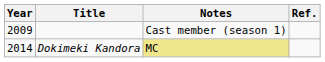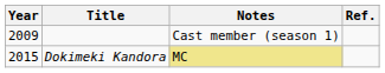Dokimeki Kandora | Year: 2014 -> 2015
